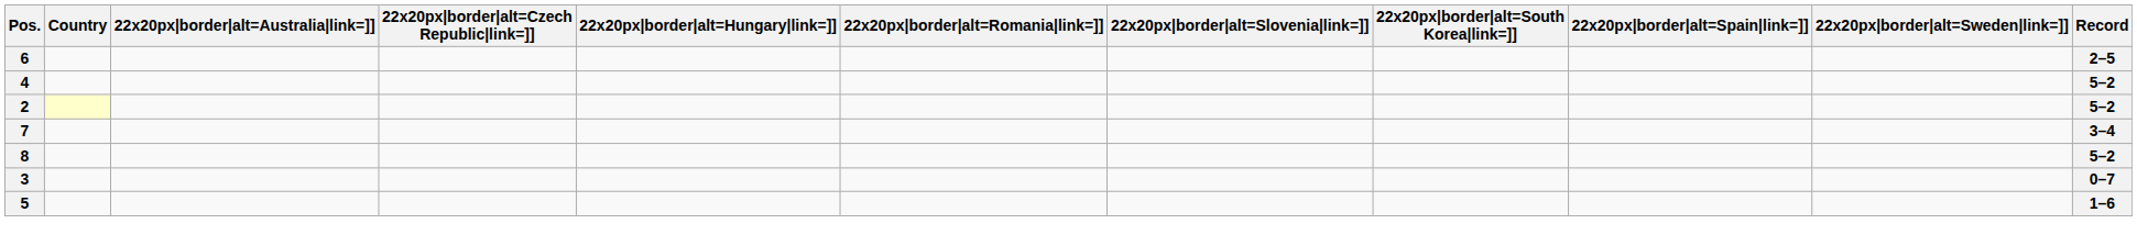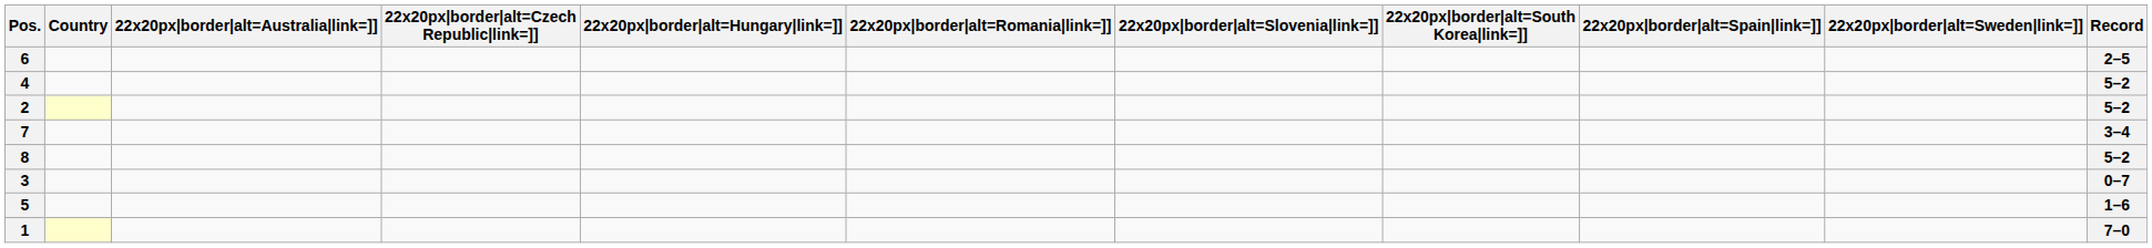+ row: 1 | 7–0
